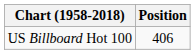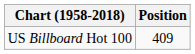US Billboard Hot 100 | Position: 406 -> 409
